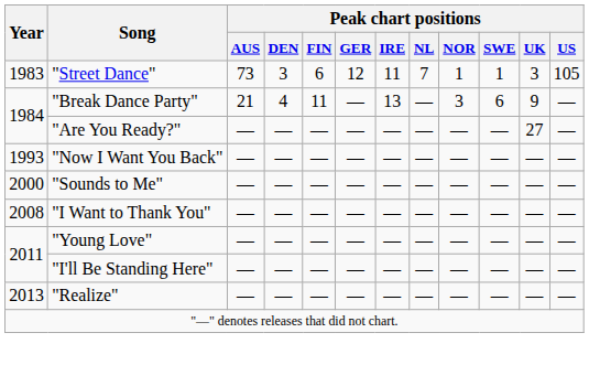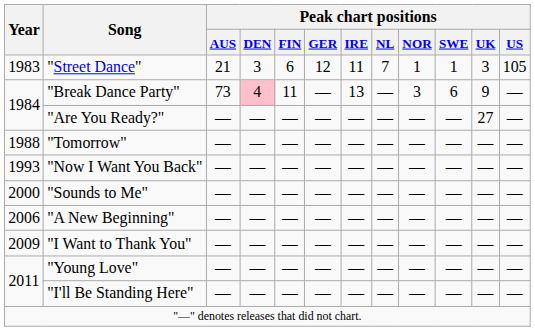"Street Dance" | Peak chart positions / AUS: 73 -> 21
"Break Dance Party" | Peak chart positions / AUS: 21 -> 73
"Break Dance Party" | Peak chart positions / DEN: no background -> pink background
+ row: 1988 | "Tomorrow" | ― | ― | ― | ― | ― | ― | ― | ― | ― | ―
+ row: 2006 | "A New Beginning" | — | ― | ― | ― | ― | ― | ― | ― | ― | ―
"I Want to Thank You" | Year: 2008 -> 2009
- row: 2013 | "Realize" | — | ― | ― | ― | ― | ― | ― | ― | ― | ―
